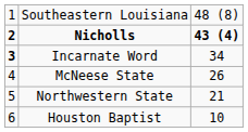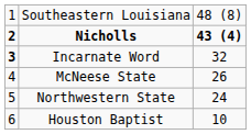Incarnate Word | column 3: 34 -> 32
Northwestern State | column 3: 21 -> 24
